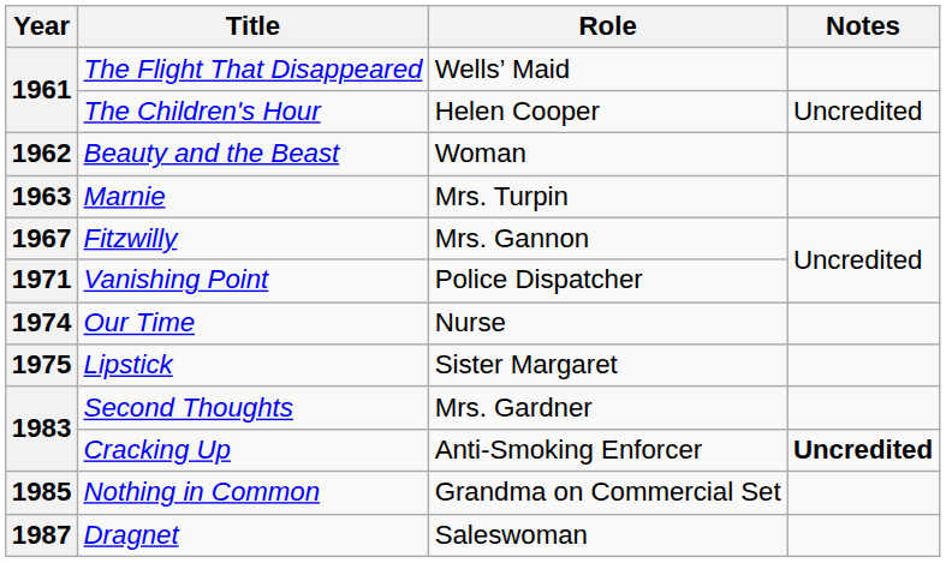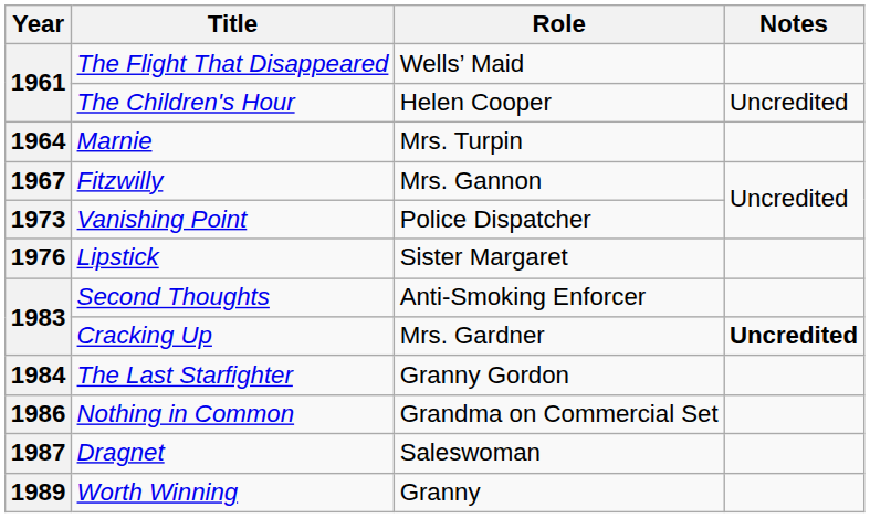- row: 1962 | Beauty and the Beast | Woman
Marnie | Year: 1963 -> 1964
Vanishing Point | Year: 1971 -> 1973
- row: 1974 | Our Time | Nurse
Lipstick | Year: 1975 -> 1976
Second Thoughts | Role: Mrs. Gardner -> Anti-Smoking Enforcer
Cracking Up | Role: Anti-Smoking Enforcer -> Mrs. Gardner
+ row: 1984 | The Last Starfighter | Granny Gordon
Nothing in Common | Year: 1985 -> 1986
+ row: 1989 | Worth Winning | Granny
